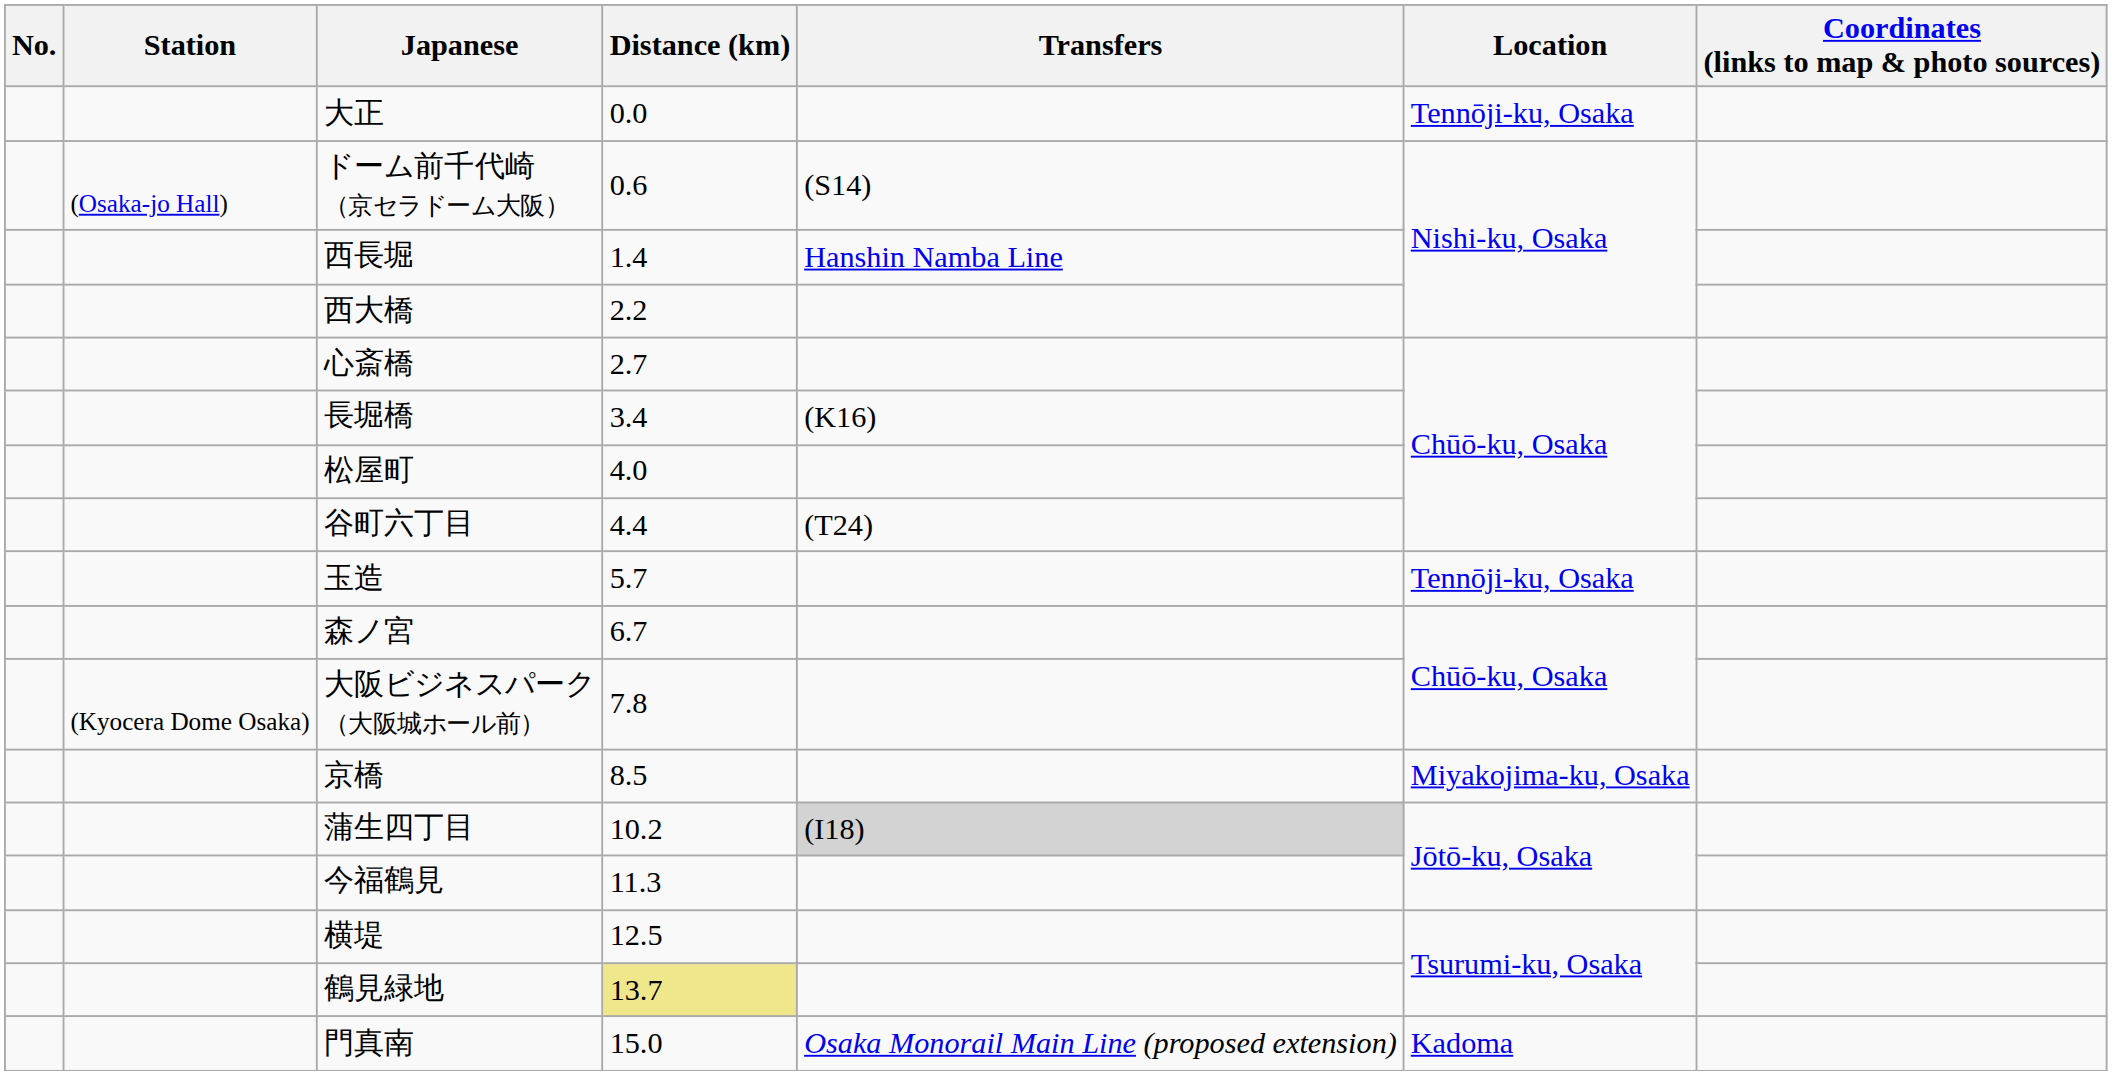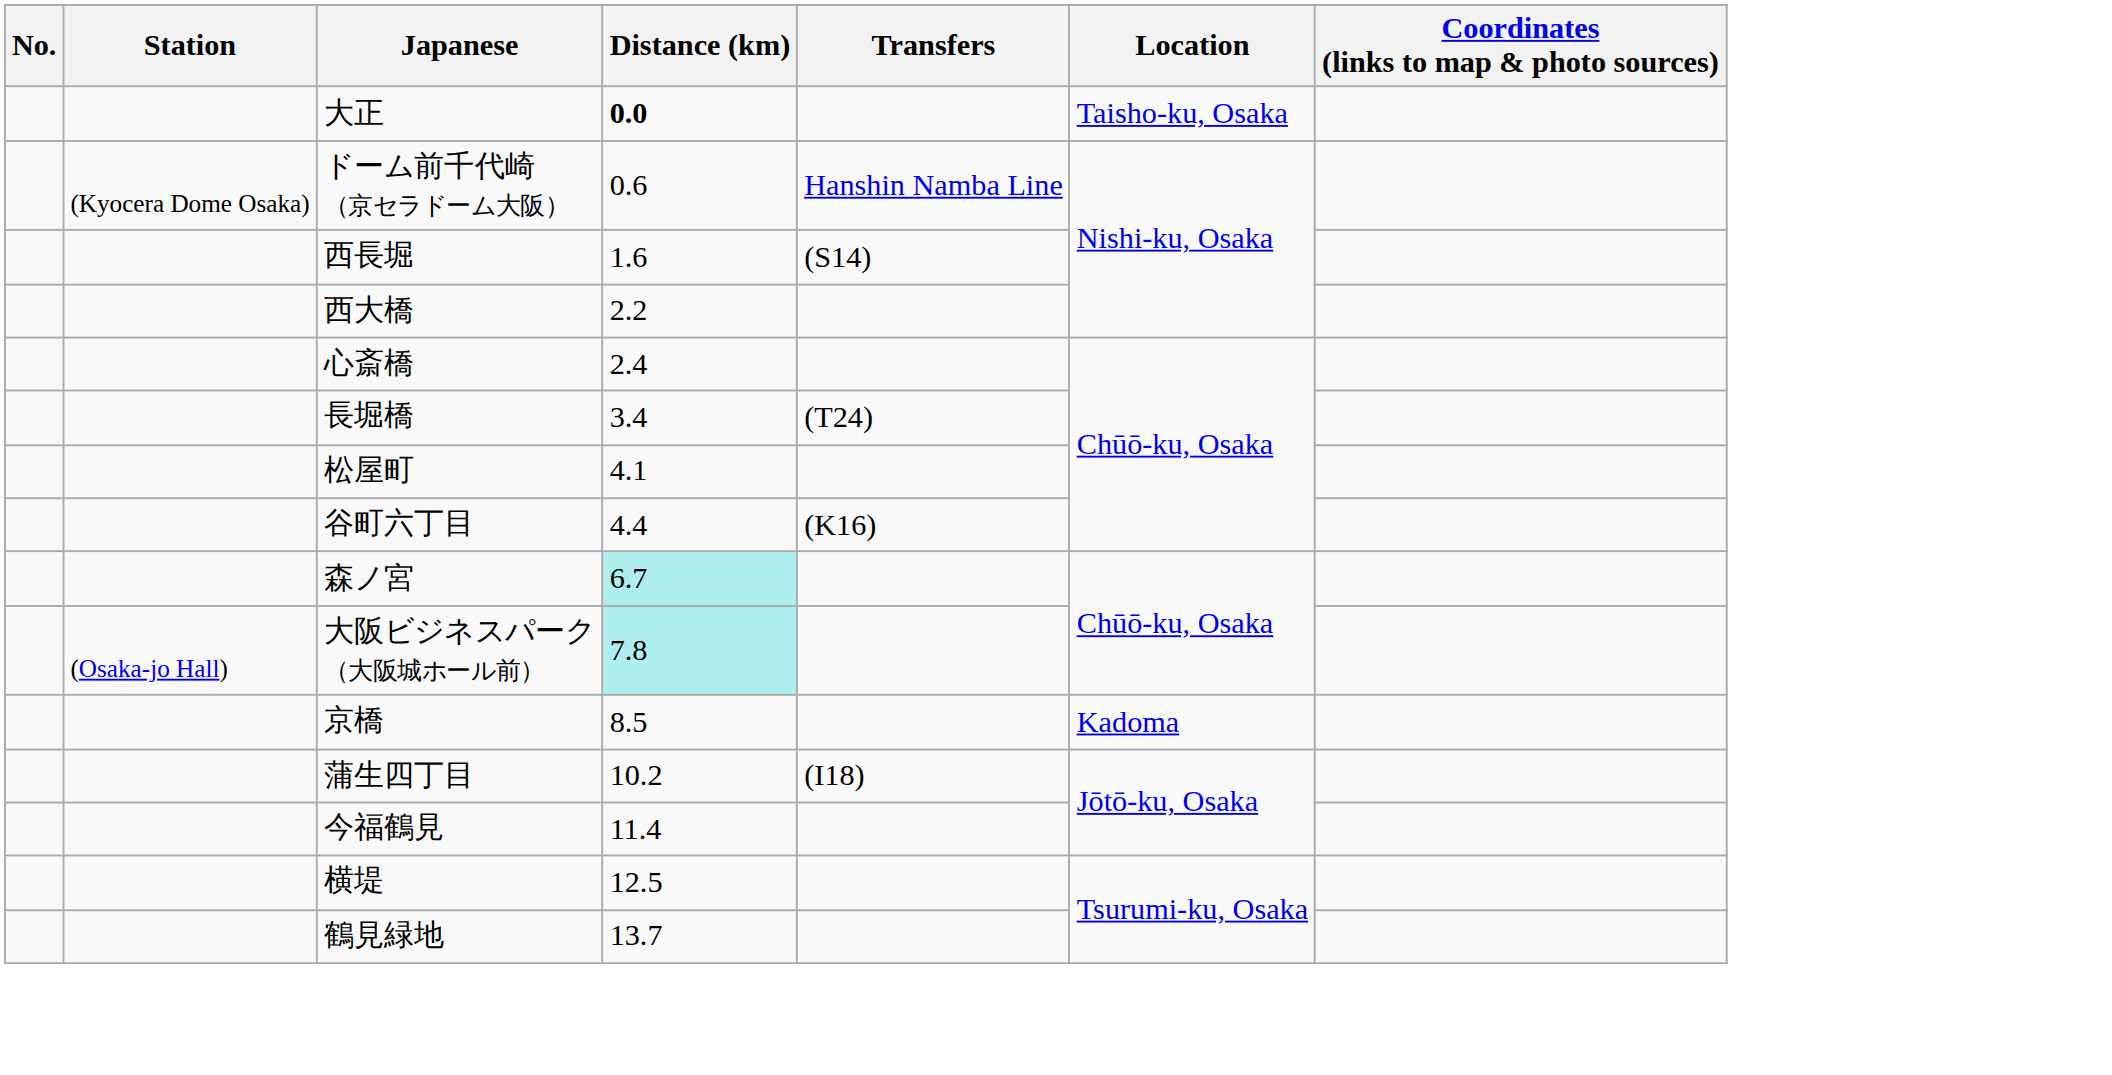大正 | Distance (km): normal -> bold
大正 | Location: Tennōji-ku, Osaka -> Taisho-ku, Osaka
ドーム前千代崎 （京セラドーム大阪） | Station: (Osaka-jo Hall) -> (Kyocera Dome Osaka)
ドーム前千代崎 （京セラドーム大阪） | Transfers: (S14) -> Hanshin Namba Line
西長堀 | Distance (km): 1.4 -> 1.6
西長堀 | Transfers: Hanshin Namba Line -> (S14)
心斎橋 | Distance (km): 2.7 -> 2.4
長堀橋 | Transfers: (K16) -> (T24)
松屋町 | Distance (km): 4.0 -> 4.1
谷町六丁目 | Transfers: (T24) -> (K16)
- row: 玉造 | 5.7 | Tennōji-ku, Osaka
森ノ宮 | Distance (km): no background -> paleturquoise background
大阪ビジネスパーク （大阪城ホール前） | Station: (Kyocera Dome Osaka) -> (Osaka-jo Hall)
大阪ビジネスパーク （大阪城ホール前） | Distance (km): no background -> paleturquoise background
京橋 | Location: Miyakojima-ku, Osaka -> Kadoma
蒲生四丁目 | Transfers: lightgrey background -> no background
今福鶴見 | Distance (km): 11.3 -> 11.4
鶴見緑地 | Distance (km): khaki background -> no background
- row: 門真南 | 15.0 | Osaka Monorail Main Line (proposed extension) | Kadoma
